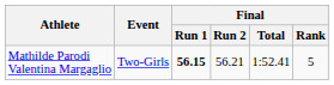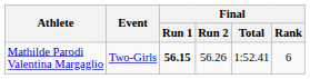Mathilde Parodi Valentina Margaglio | Final / Run 2: 56.21 -> 56.26
Mathilde Parodi Valentina Margaglio | Final / Rank: 5 -> 6
